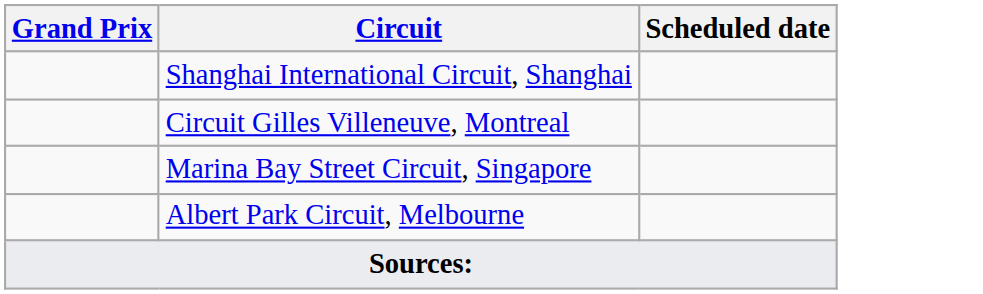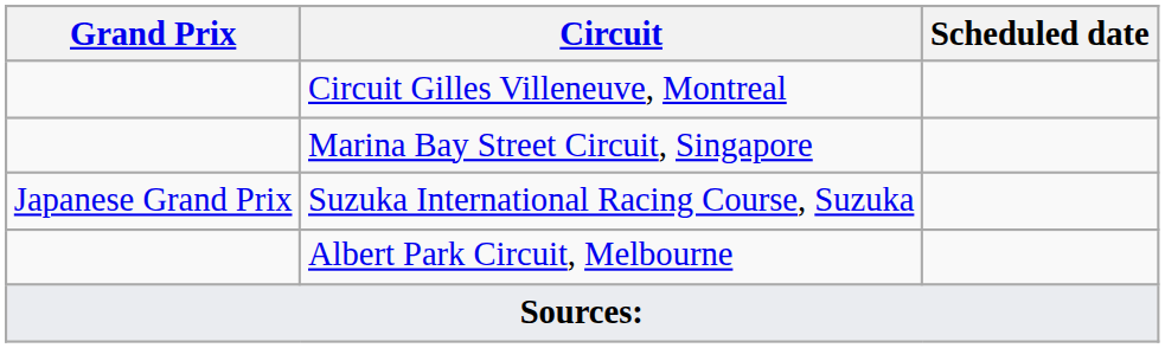- row: Shanghai International Circuit, Shanghai
+ row: Japanese Grand Prix | Suzuka International Racing Course, Suzuka
